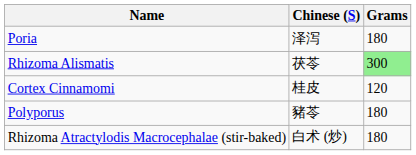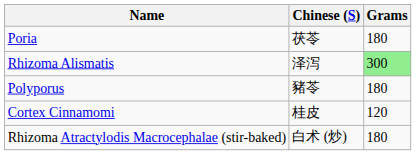Poria | Chinese (S): 泽泻 -> 茯苓
Rhizoma Alismatis | Chinese (S): 茯苓 -> 泽泻
rows swapped: Polyporus <-> Cortex Cinnamomi
